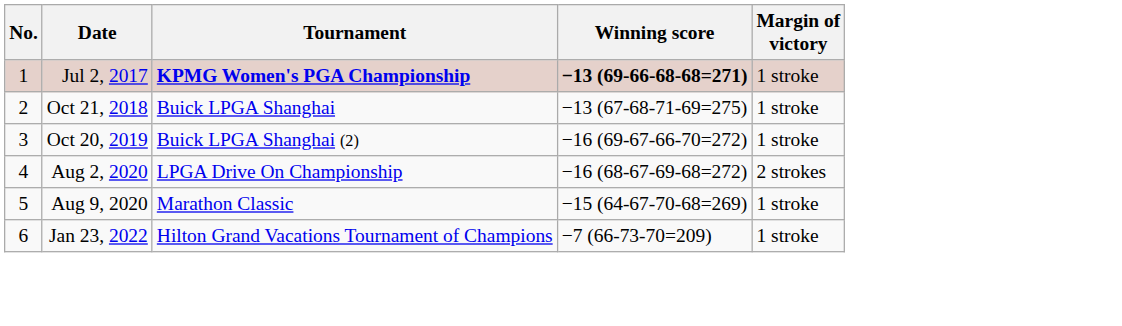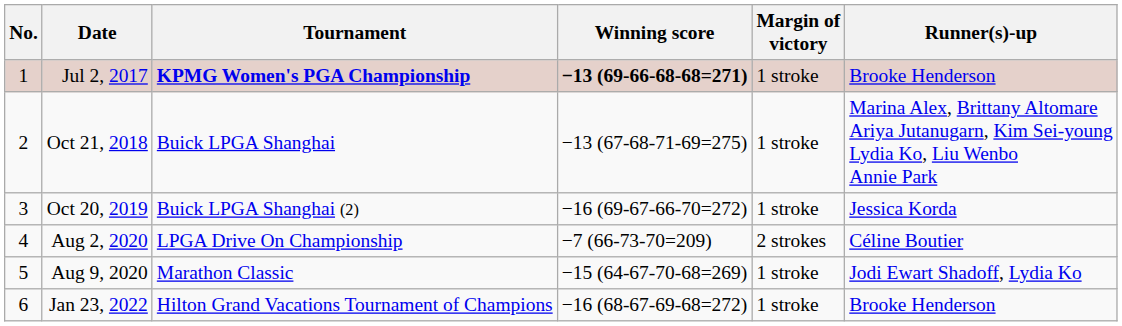+ column: Runner(s)-up | Brooke Henderson | Marina Alex, Brittany Altomare Ariya Jutanugarn, Kim Sei-young Lydia Ko, Liu Wenbo Annie Park | Jessica Korda | Céline Boutier | Jodi Ewart Shadoff, Lydia Ko | Brooke Henderson
Aug 2, 2020 | Winning score: −16 (68-67-69-68=272) -> −7 (66-73-70=209)
Jan 23, 2022 | Winning score: −7 (66-73-70=209) -> −16 (68-67-69-68=272)
